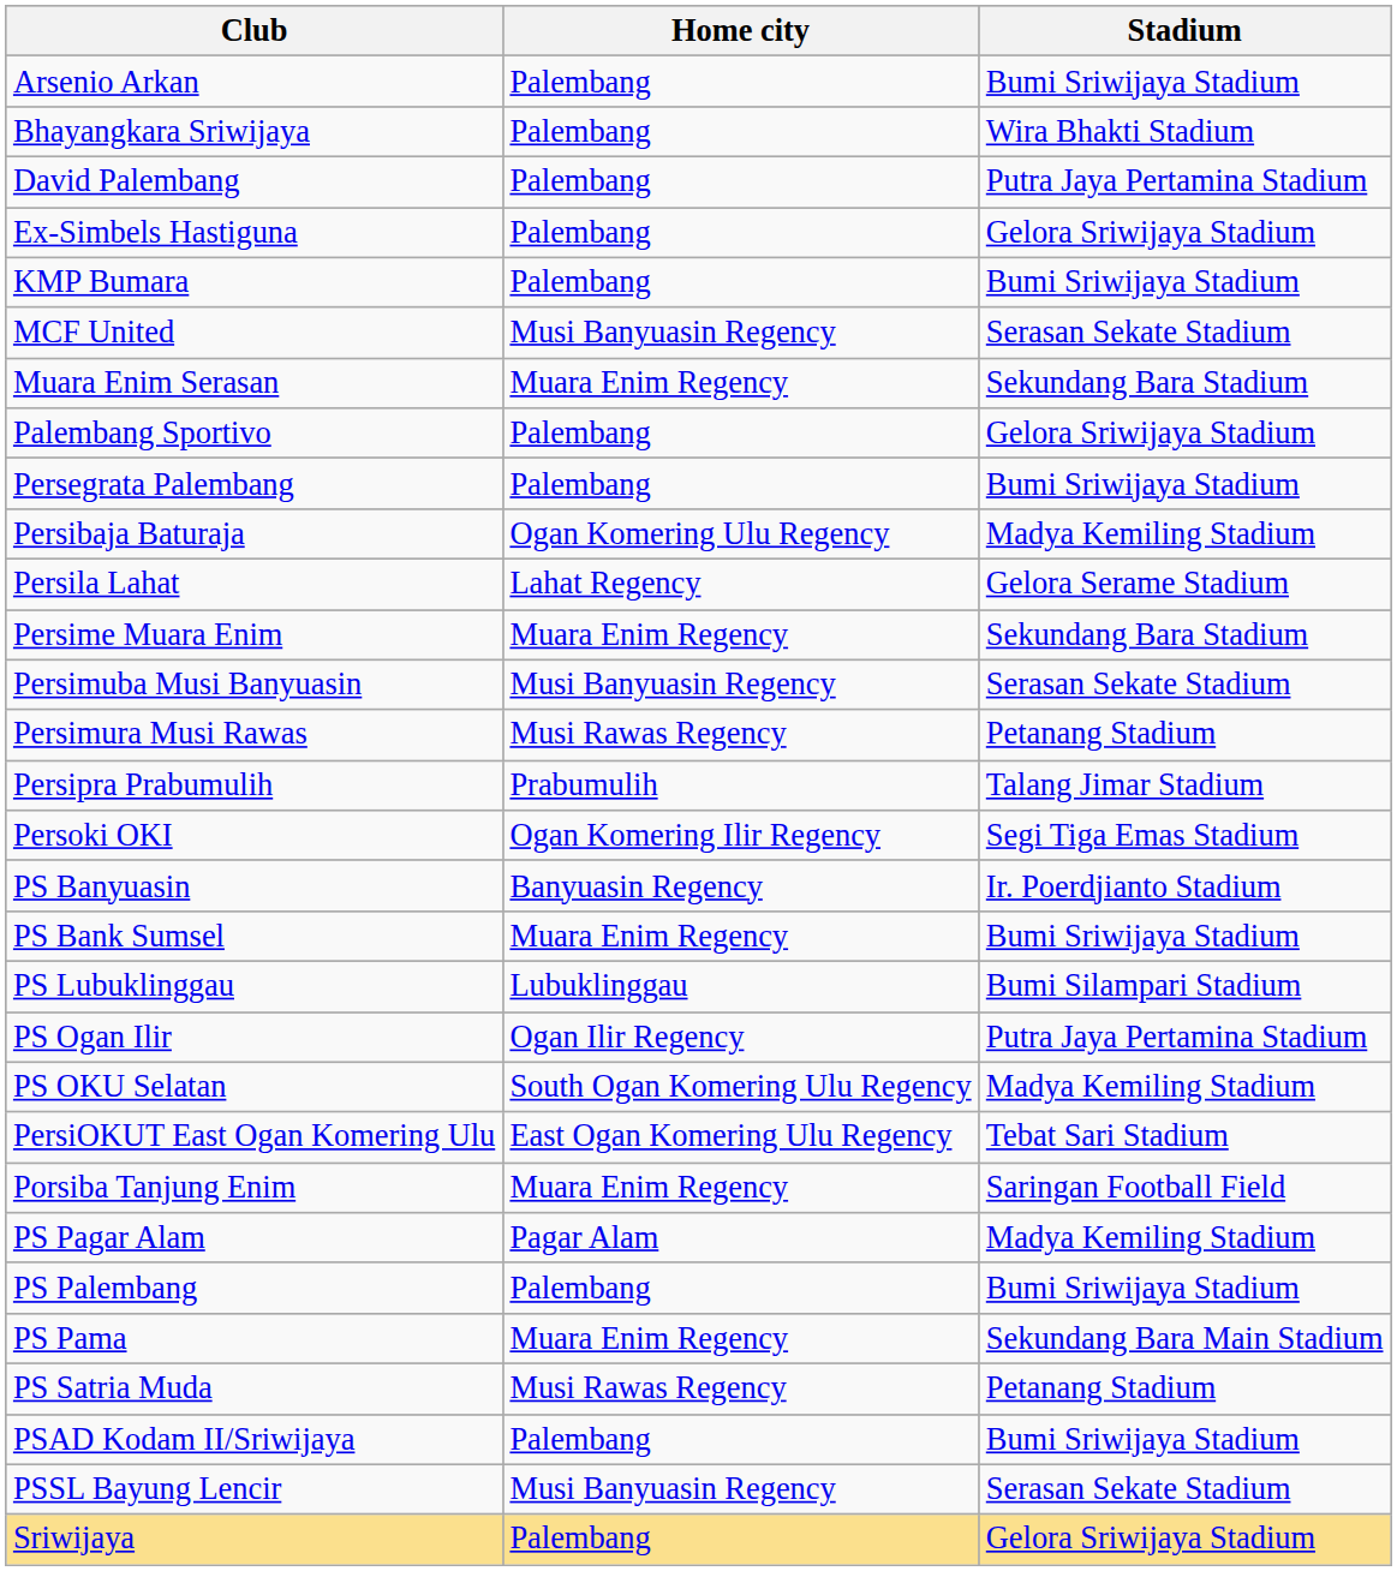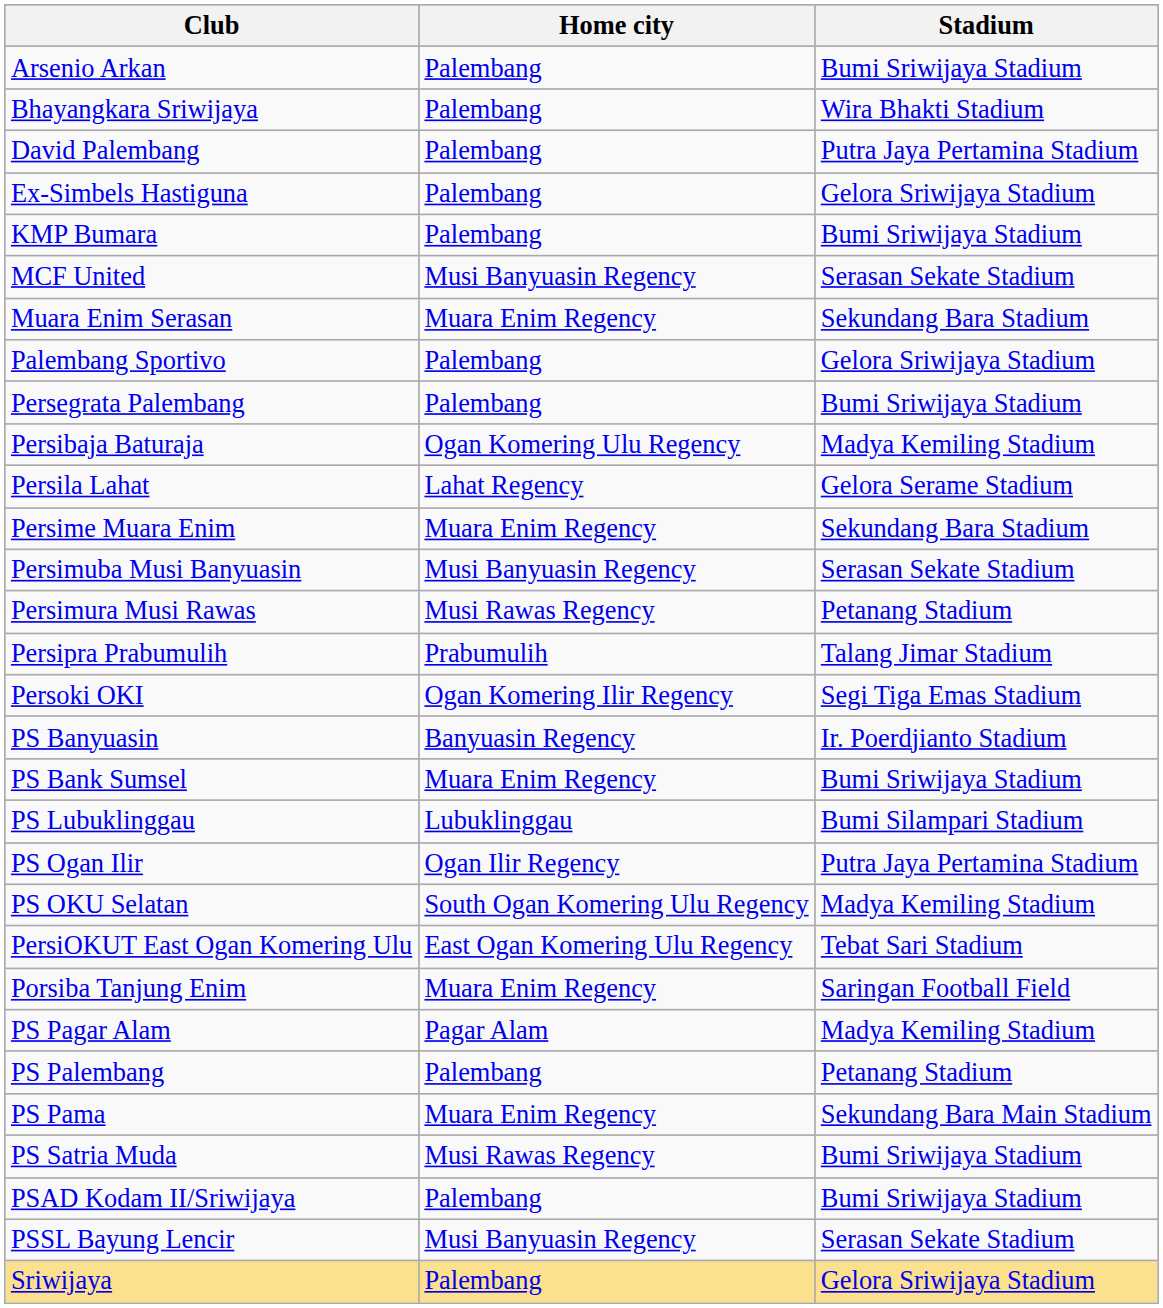PS Palembang | Stadium: Bumi Sriwijaya Stadium -> Petanang Stadium
PS Satria Muda | Stadium: Petanang Stadium -> Bumi Sriwijaya Stadium
